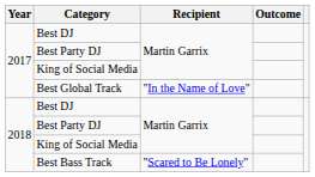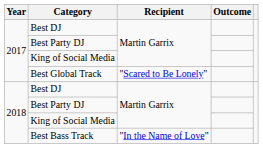Best Global Track | Recipient: "In the Name of Love" -> "Scared to Be Lonely"
Best Bass Track | Recipient: "Scared to Be Lonely" -> "In the Name of Love"
